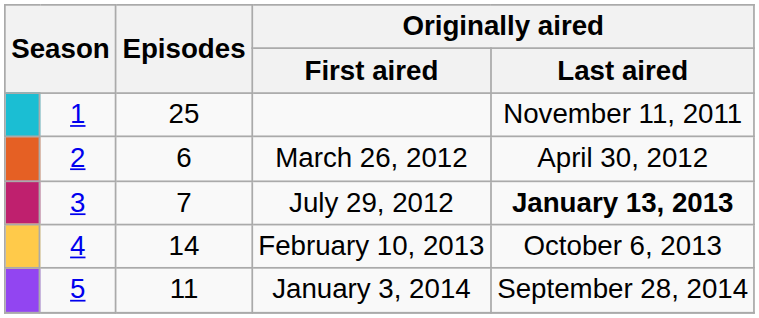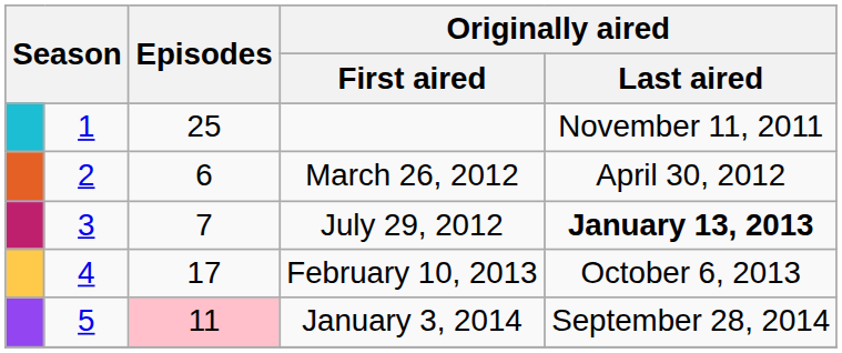February 10, 2013 | Episodes: 14 -> 17
January 3, 2014 | Episodes: no background -> pink background
